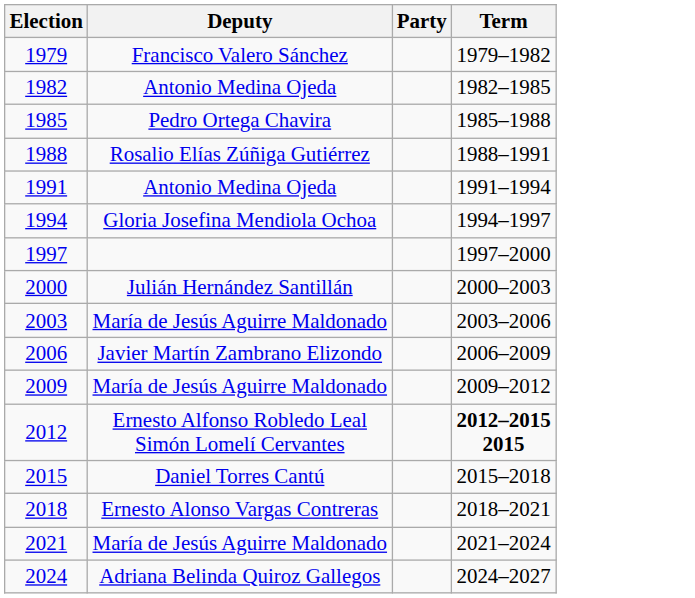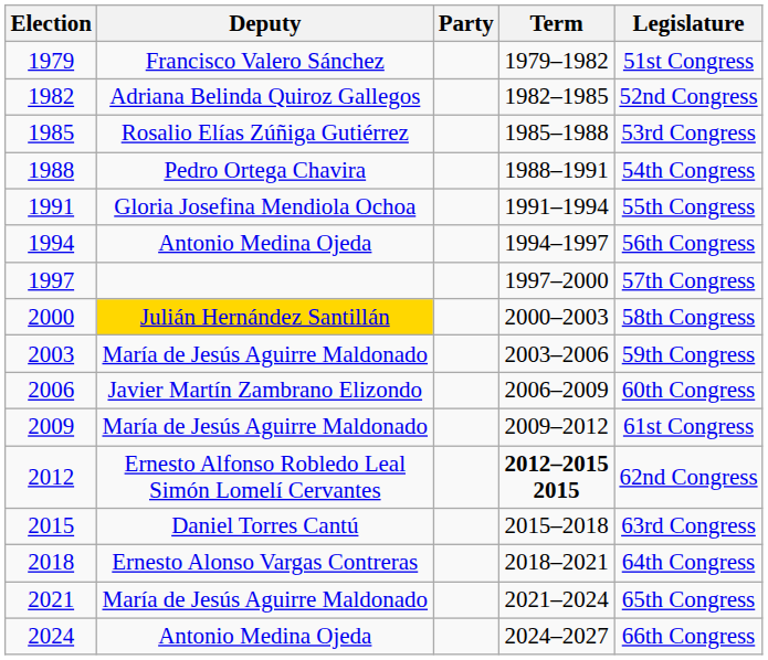+ column: Legislature | 51st Congress | 52nd Congress | 53rd Congress | 54th Congress | 55th Congress | 56th Congress | 57th Congress | 58th Congress | 59th Congress | 60th Congress | 61st Congress | 62nd Congress | 63rd Congress | 64th Congress | 65th Congress | 66th Congress
1982 | Deputy: Antonio Medina Ojeda -> Adriana Belinda Quiroz Gallegos
1985 | Deputy: Pedro Ortega Chavira -> Rosalio Elías Zúñiga Gutiérrez
1988 | Deputy: Rosalio Elías Zúñiga Gutiérrez -> Pedro Ortega Chavira
1991 | Deputy: Antonio Medina Ojeda -> Gloria Josefina Mendiola Ochoa
1994 | Deputy: Gloria Josefina Mendiola Ochoa -> Antonio Medina Ojeda
2000 | Deputy: no background -> gold background
2024 | Deputy: Adriana Belinda Quiroz Gallegos -> Antonio Medina Ojeda
